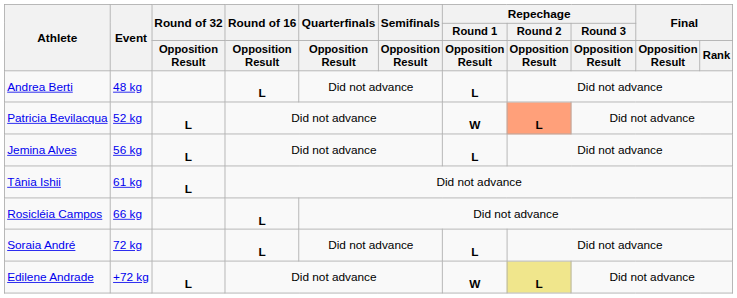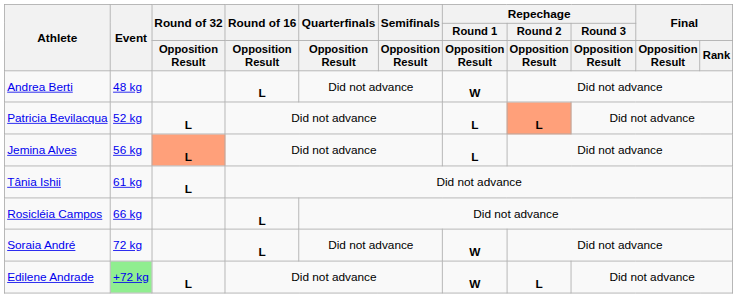Andrea Berti | Repechage / Round 1 / Opposition Result: L -> W
Patricia Bevilacqua | Repechage / Round 1 / Opposition Result: W -> L
Jemina Alves | Round of 32 / Opposition Result: no background -> lightsalmon background
Soraia André | Repechage / Round 1 / Opposition Result: L -> W
Edilene Andrade | Event: no background -> lightgreen background
Edilene Andrade | Repechage / Round 2 / Opposition Result: khaki background -> no background
